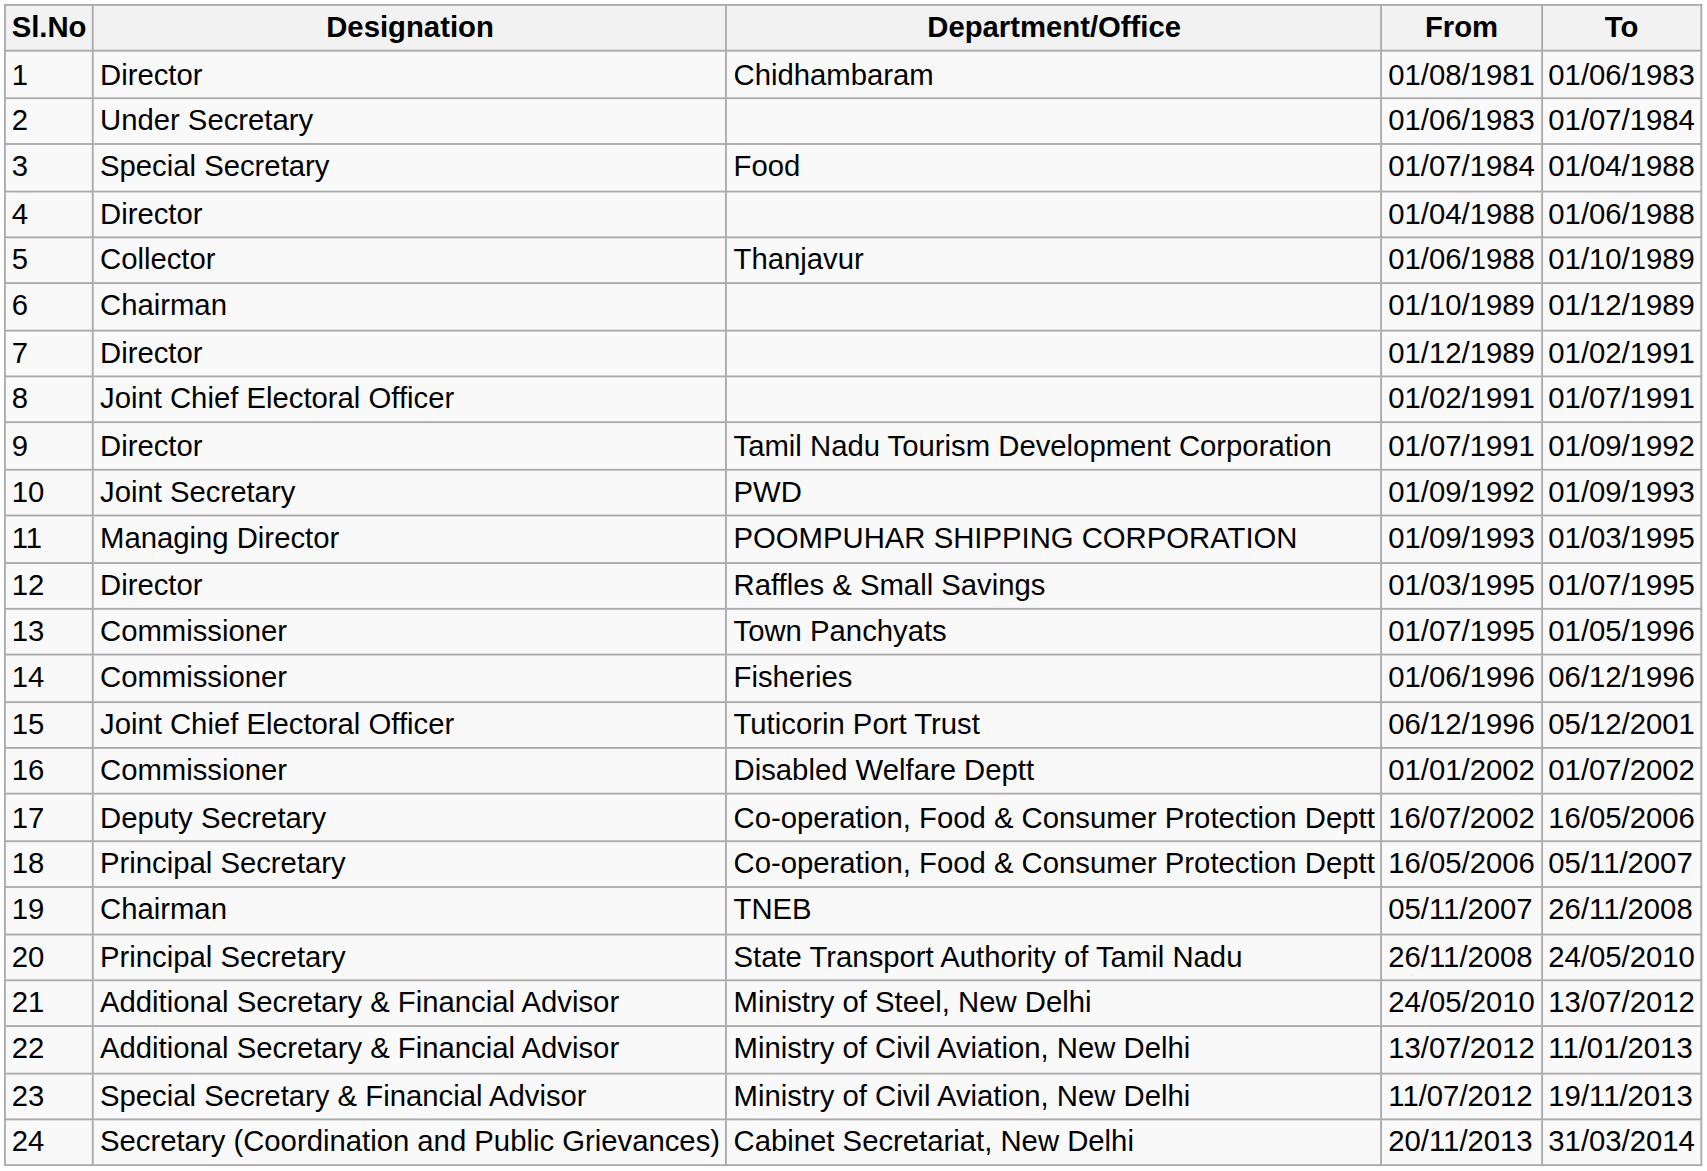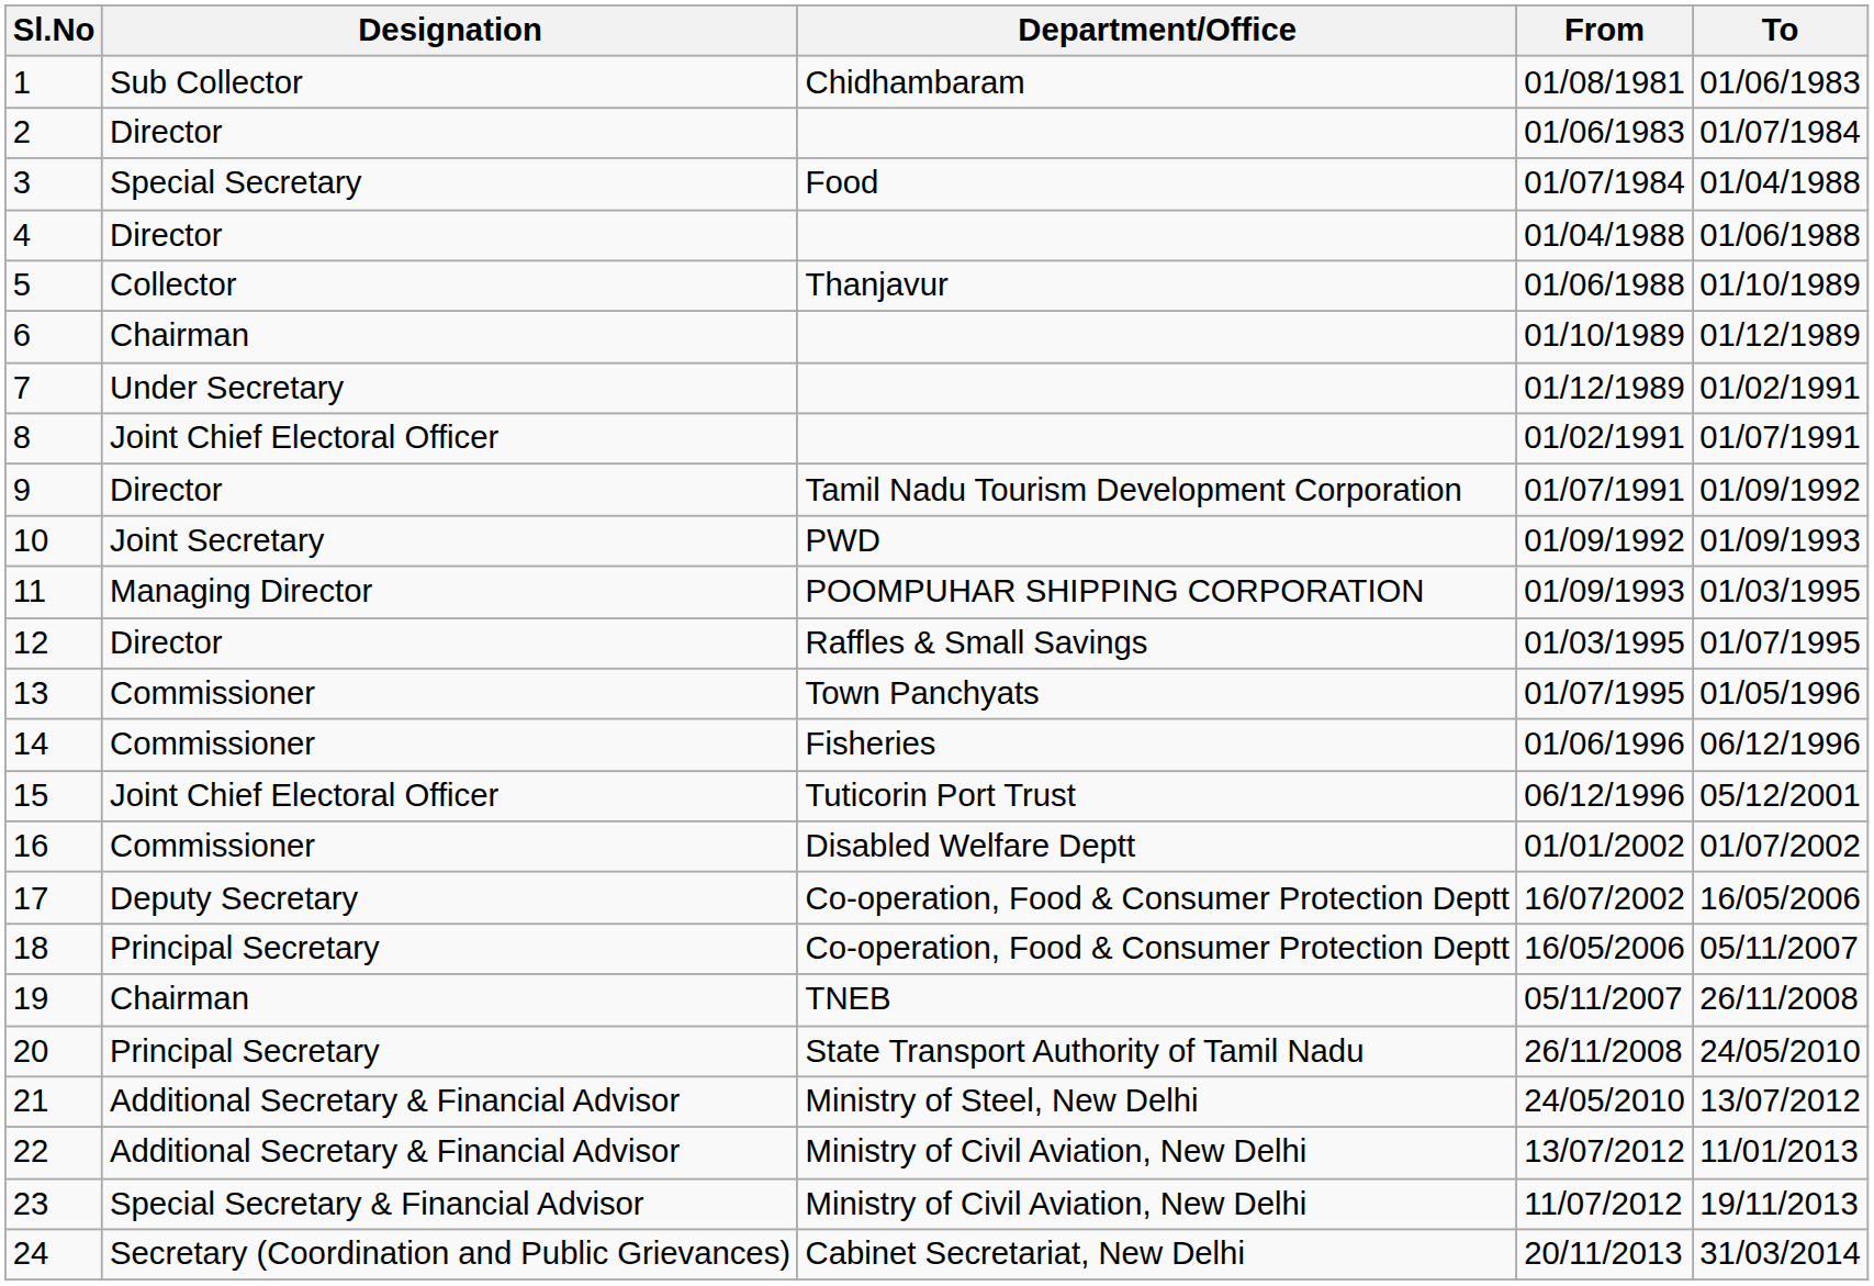1 | Designation: Director -> Sub Collector
2 | Designation: Under Secretary -> Director
7 | Designation: Director -> Under Secretary
